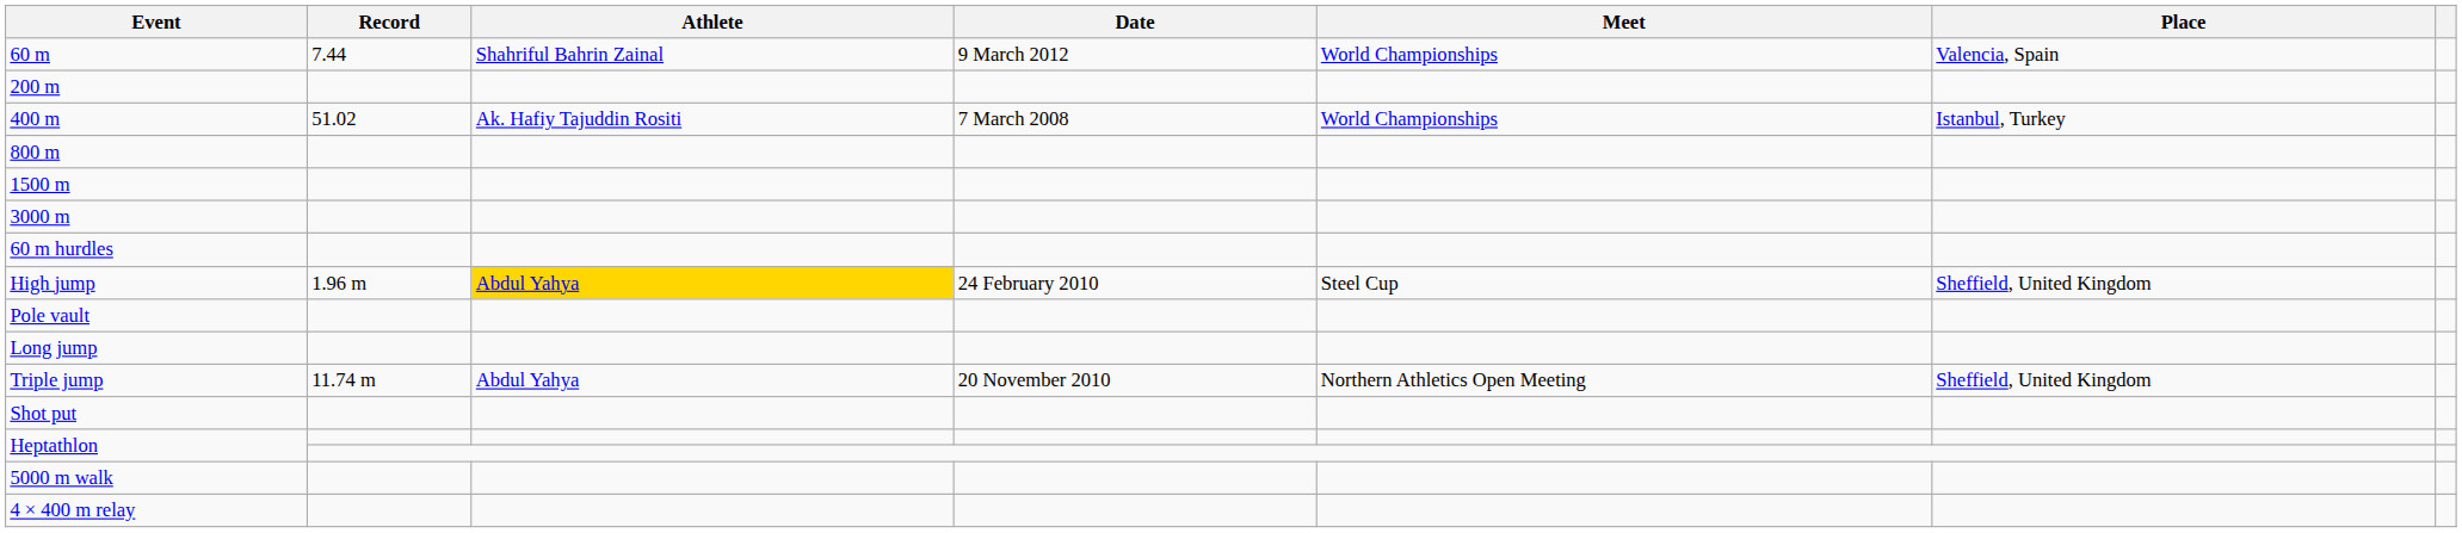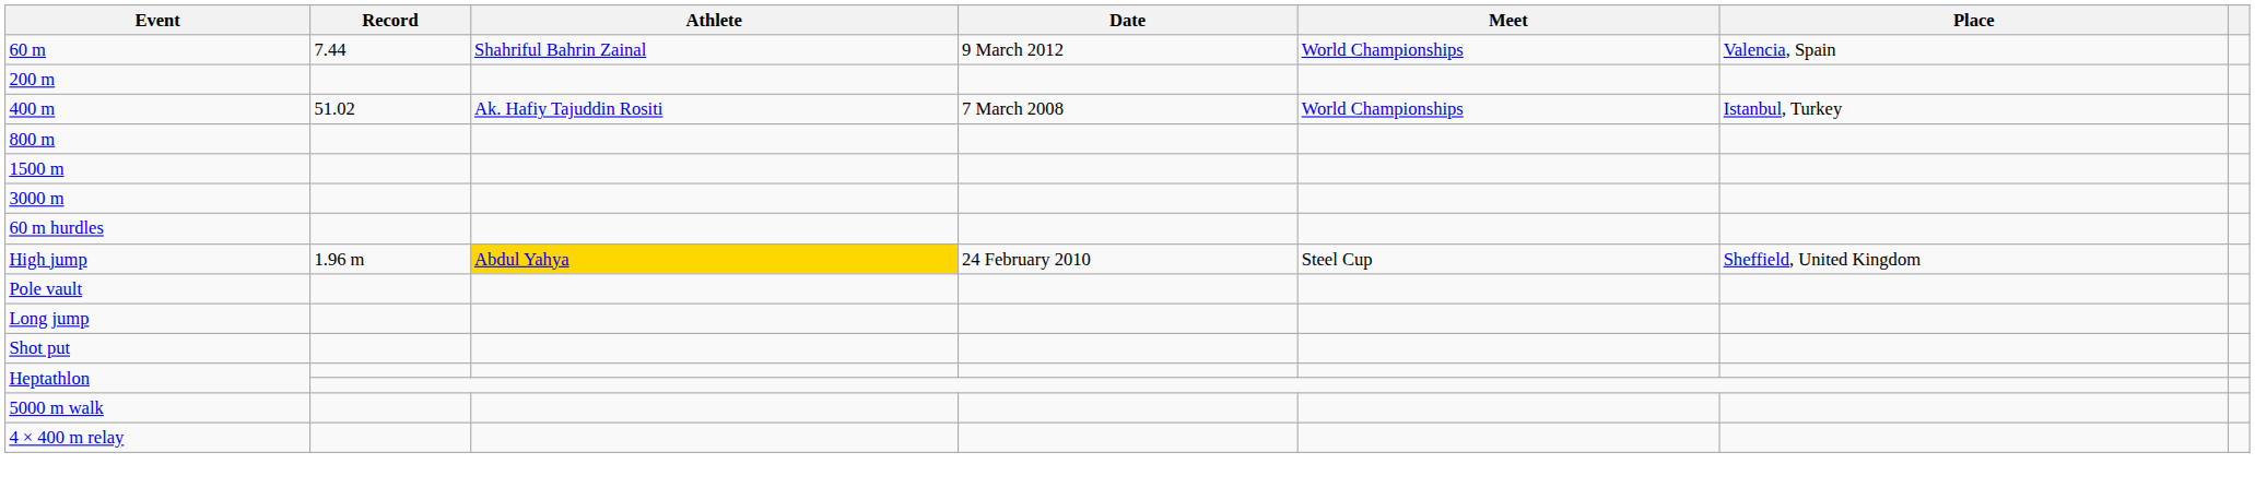- row: Triple jump | 11.74 m | Abdul Yahya | 20 November 2010 | Northern Athletics Open Meeting | Sheffield, United Kingdom
